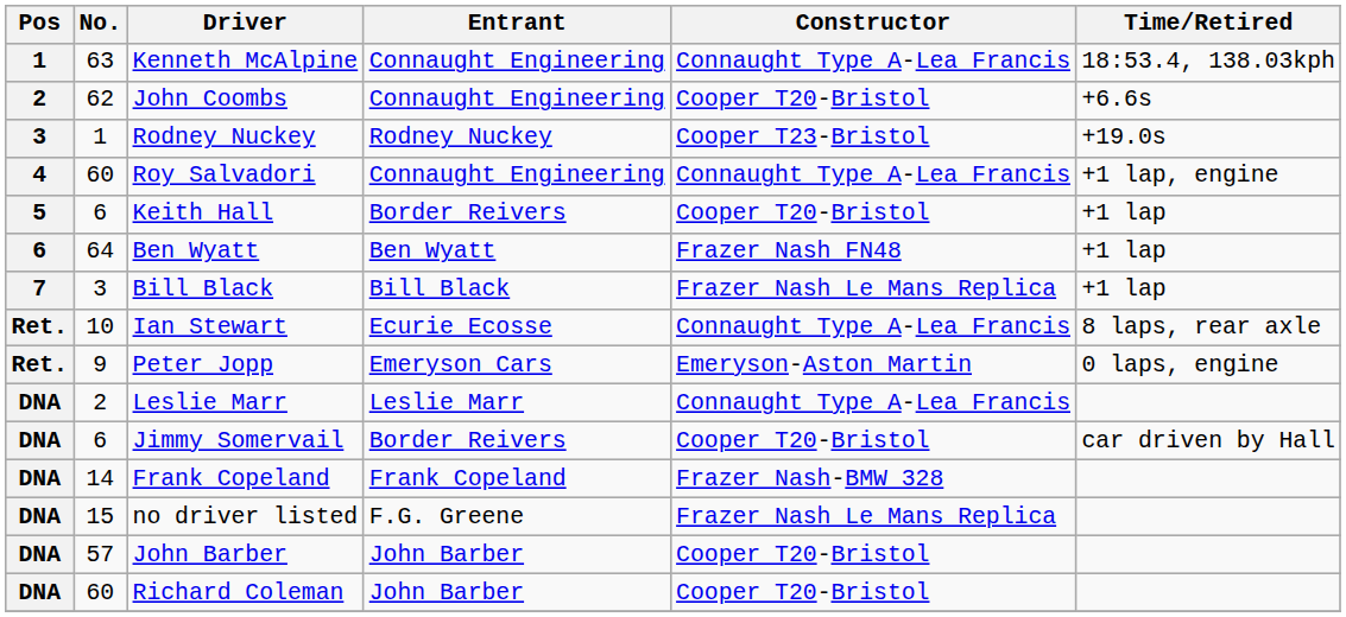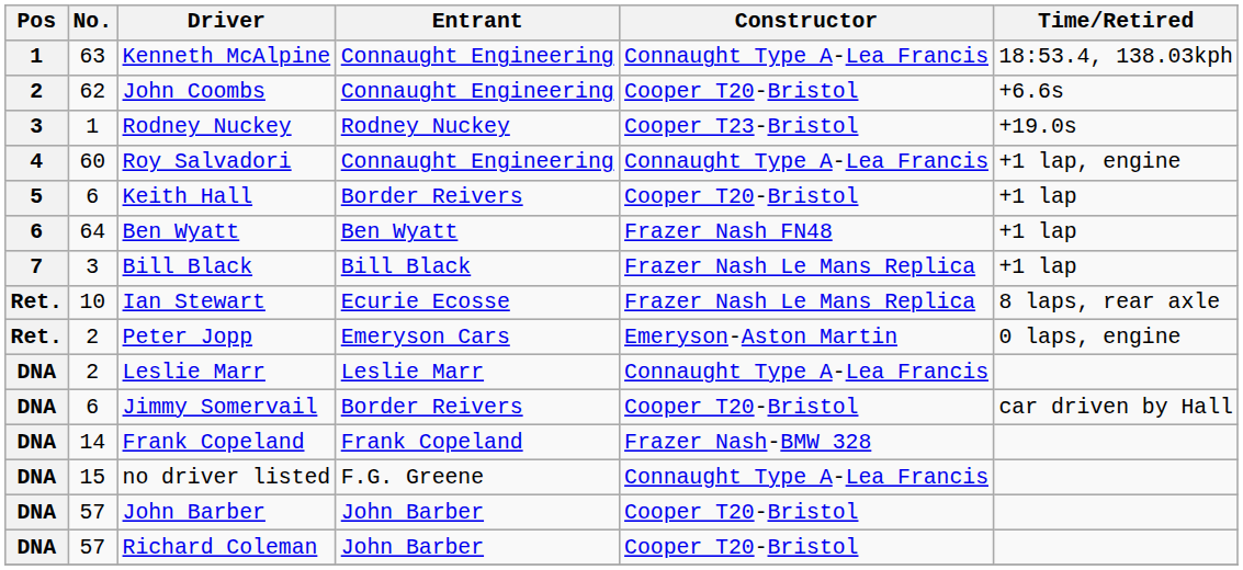Ian Stewart | Constructor: Connaught Type A-Lea Francis -> Frazer Nash Le Mans Replica
Peter Jopp | No.: 9 -> 2
no driver listed | Constructor: Frazer Nash Le Mans Replica -> Connaught Type A-Lea Francis
Richard Coleman | No.: 60 -> 57
